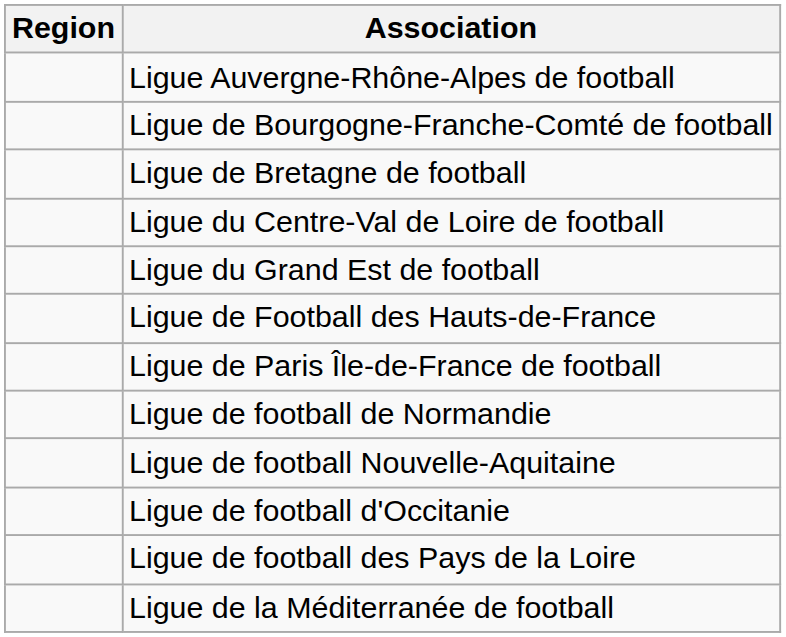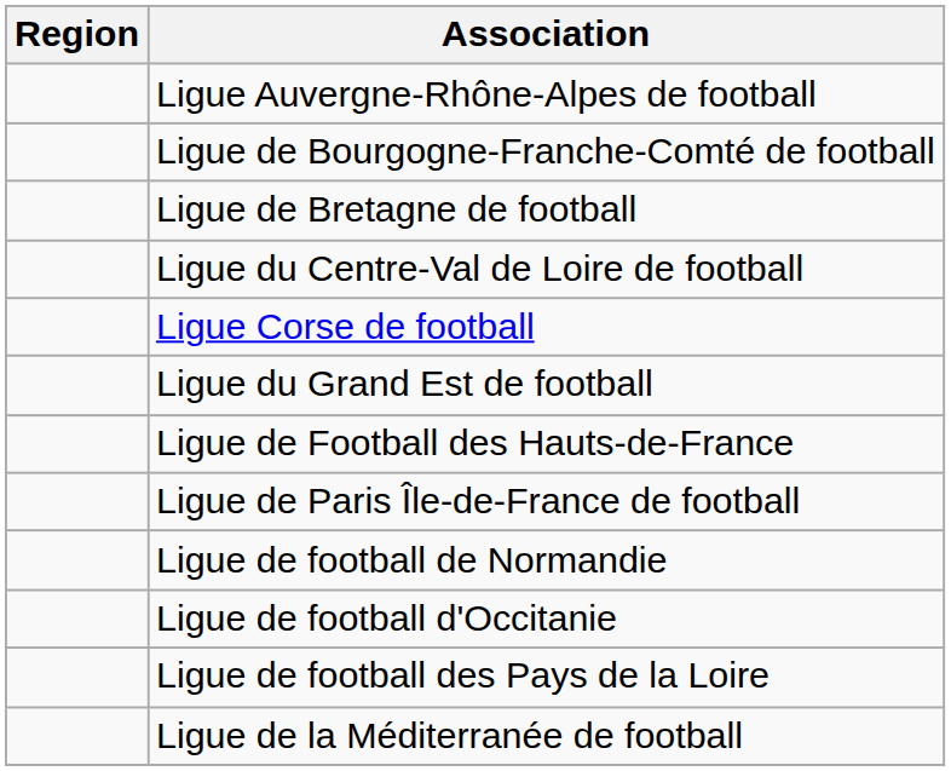+ row: Ligue Corse de football
- row: Ligue de football Nouvelle-Aquitaine
